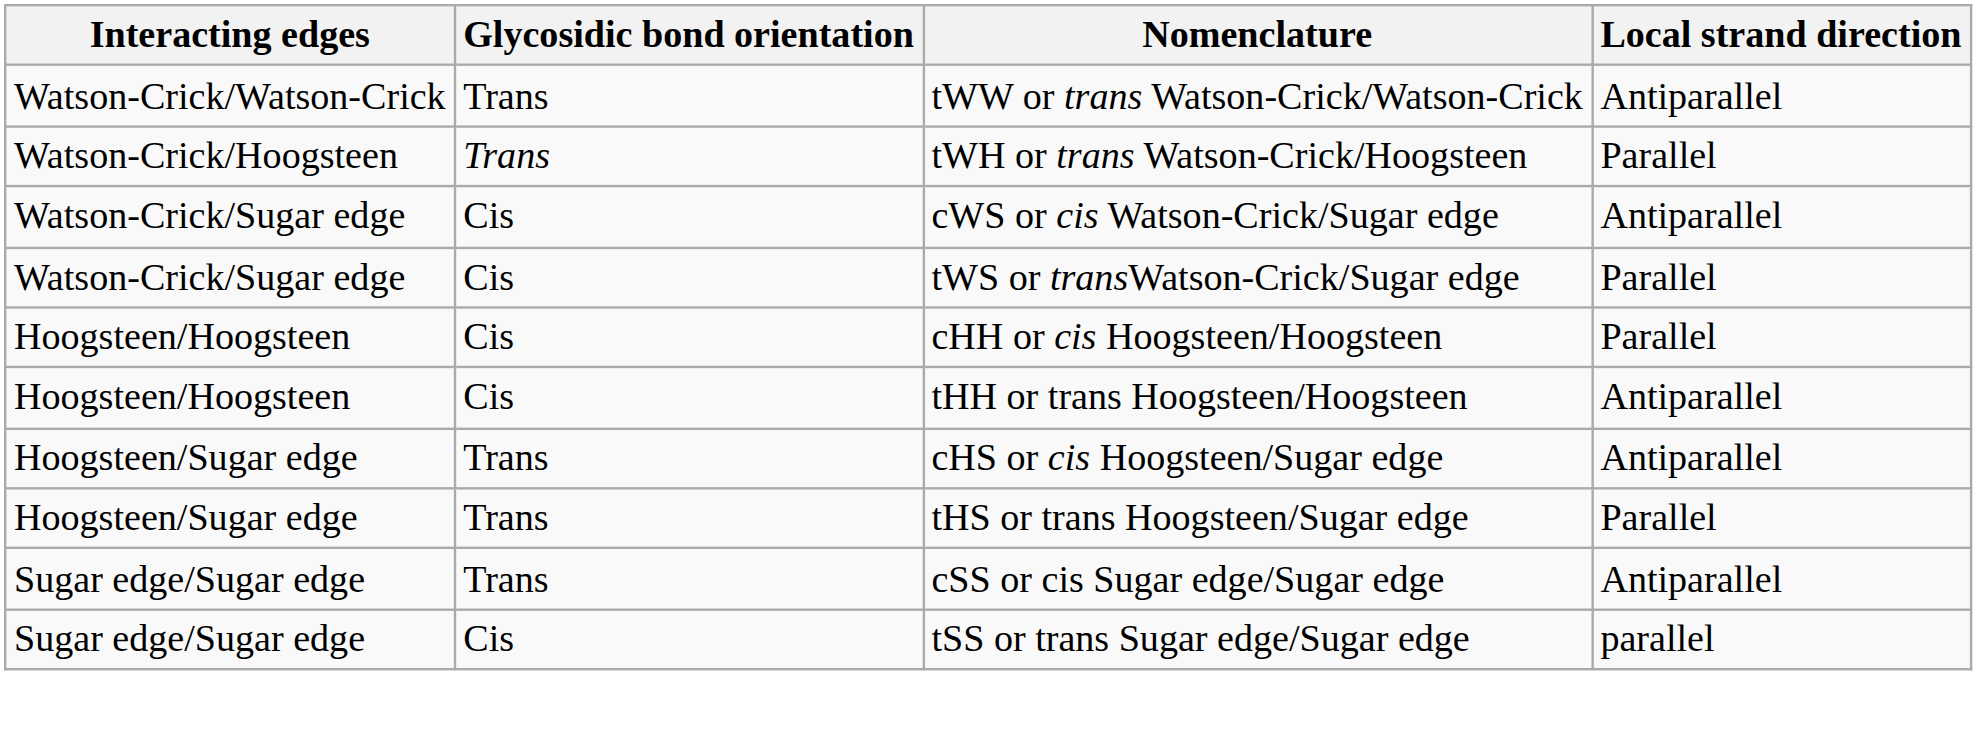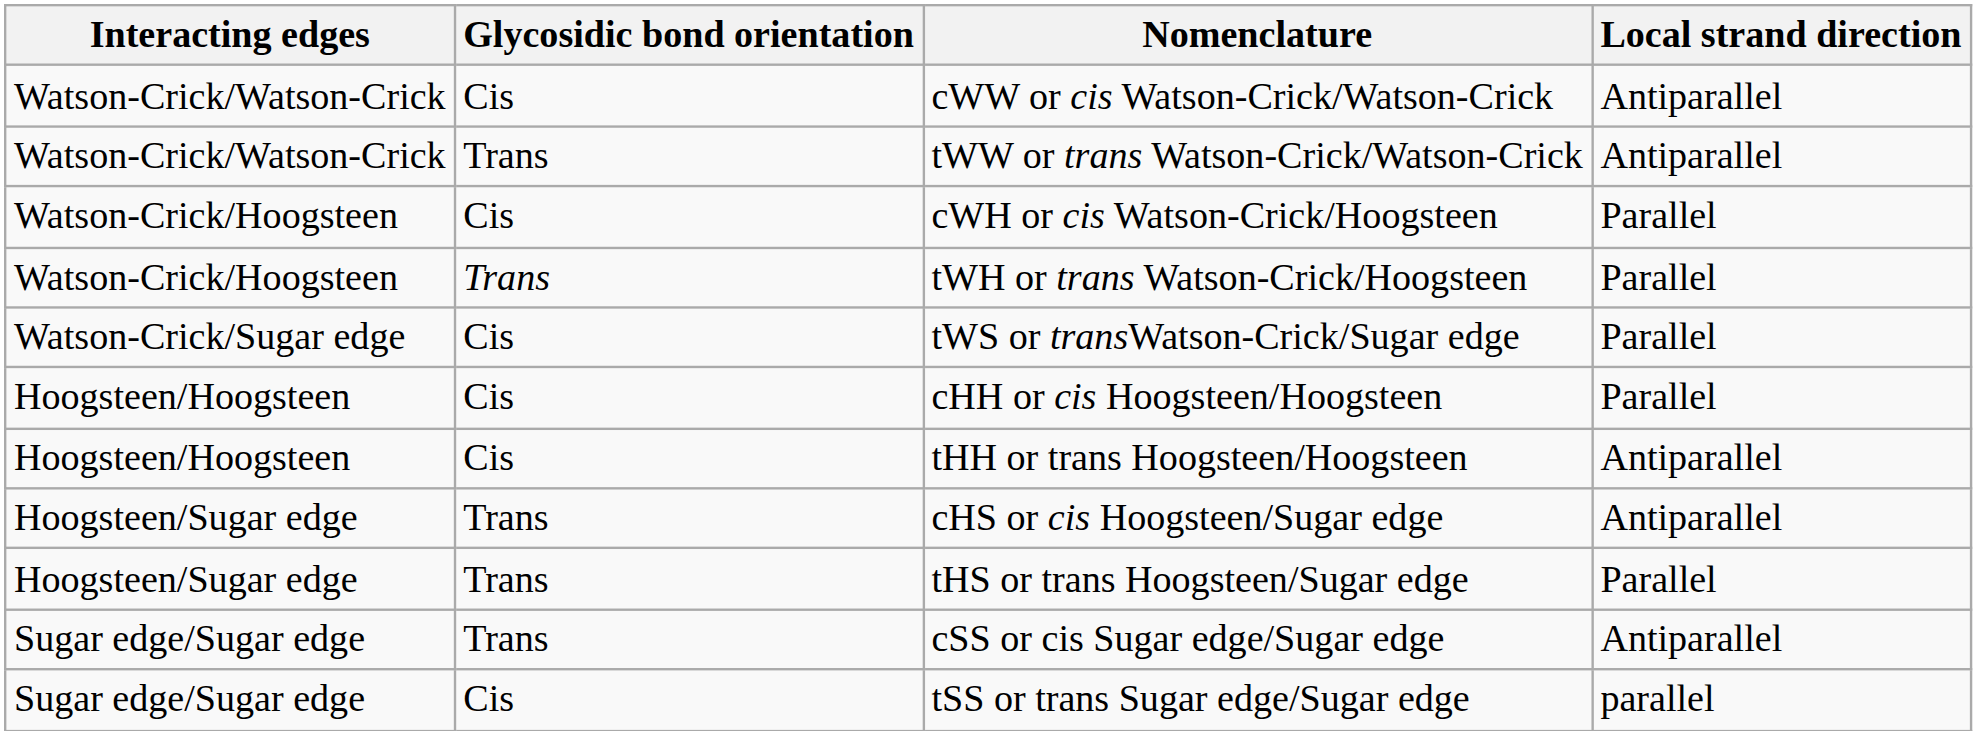+ row: Watson-Crick/Watson-Crick | Cis | cWW or cis Watson-Crick/Watson-Crick | Antiparallel
+ row: Watson-Crick/Hoogsteen | Cis | cWH or cis Watson-Crick/Hoogsteen | Parallel
- row: Watson-Crick/Sugar edge | Cis | cWS or cis Watson-Crick/Sugar edge | Antiparallel
